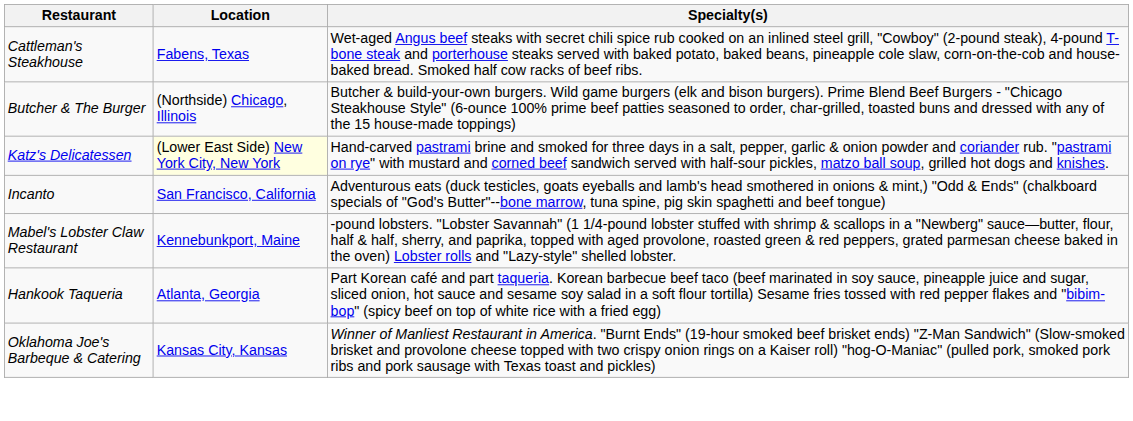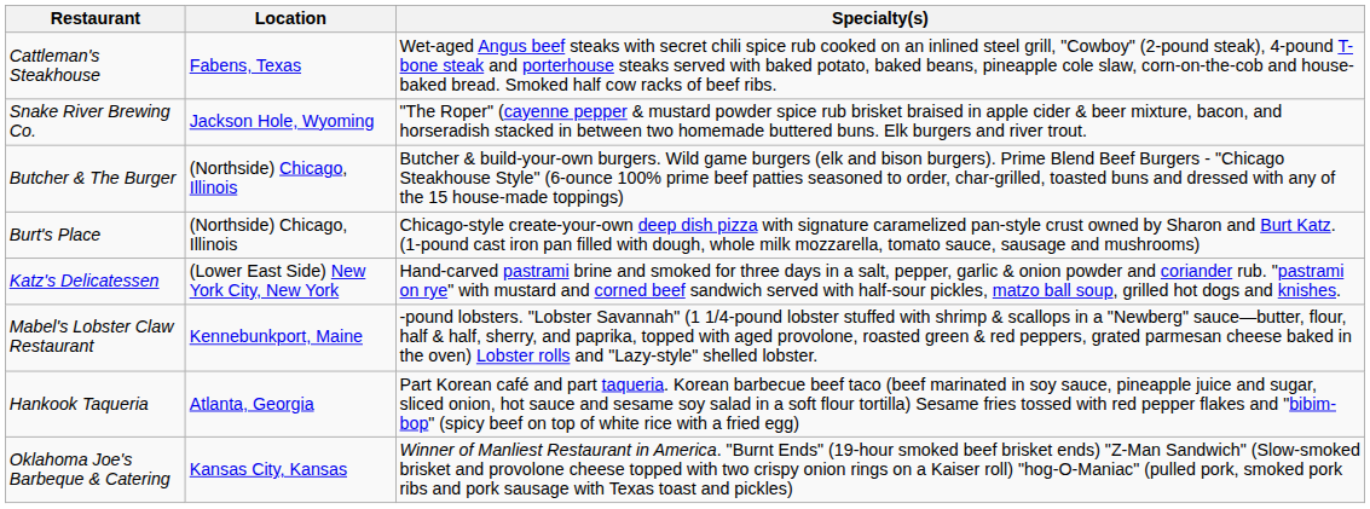+ row: Snake River Brewing Co. | Jackson Hole, Wyoming | "The Roper" (cayenne pepper & mustard powder spice rub brisket braised in apple cider & beer mixture, bacon, and horseradish stacked in between two homemade buttered buns. Elk burgers and river trout.
+ row: Burt's Place | (Northside) Chicago, Illinois | Chicago-style create-your-own deep dish pizza with signature caramelized pan-style crust owned by Sharon and Burt Katz. (1-pound cast iron pan filled with dough, whole milk mozzarella, tomato sauce, sausage and mushrooms)
Katz's Delicatessen | Location: lightyellow background -> no background
- row: Incanto | San Francisco, California | Adventurous eats (duck testicles, goats eyeballs and lamb's head smothered in onions & mint,) "Odd & Ends" (chalkboard specials of "God's Butter"--bone marrow, tuna spine, pig skin spaghetti and beef tongue)
